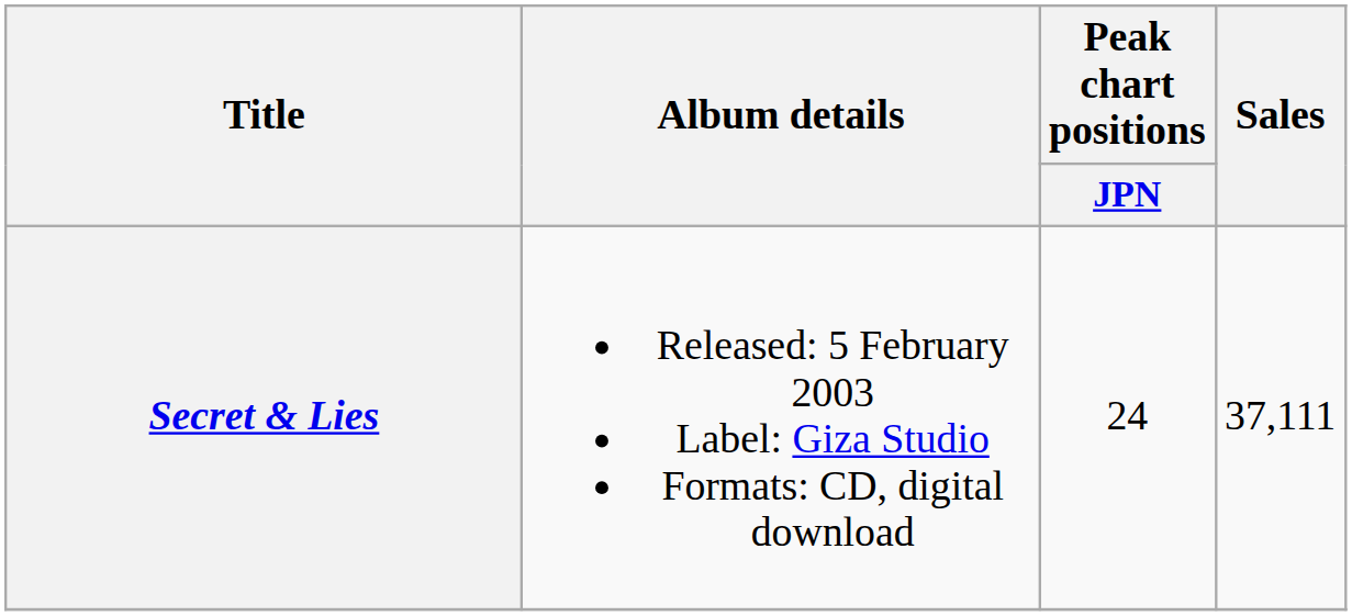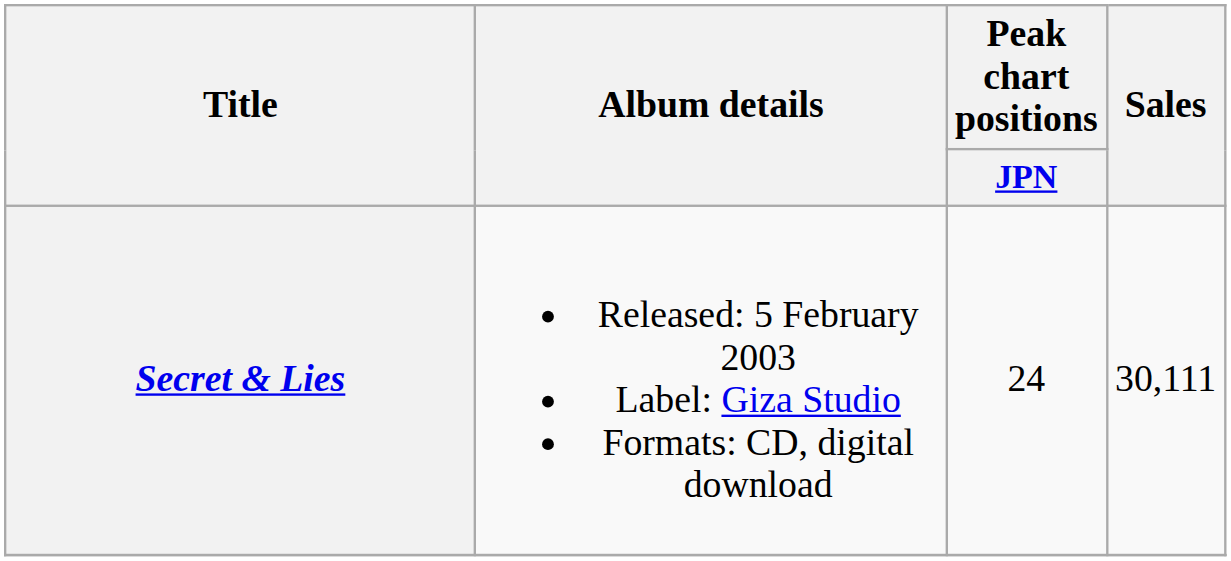Secret & Lies | Sales: 37,111 -> 30,111
